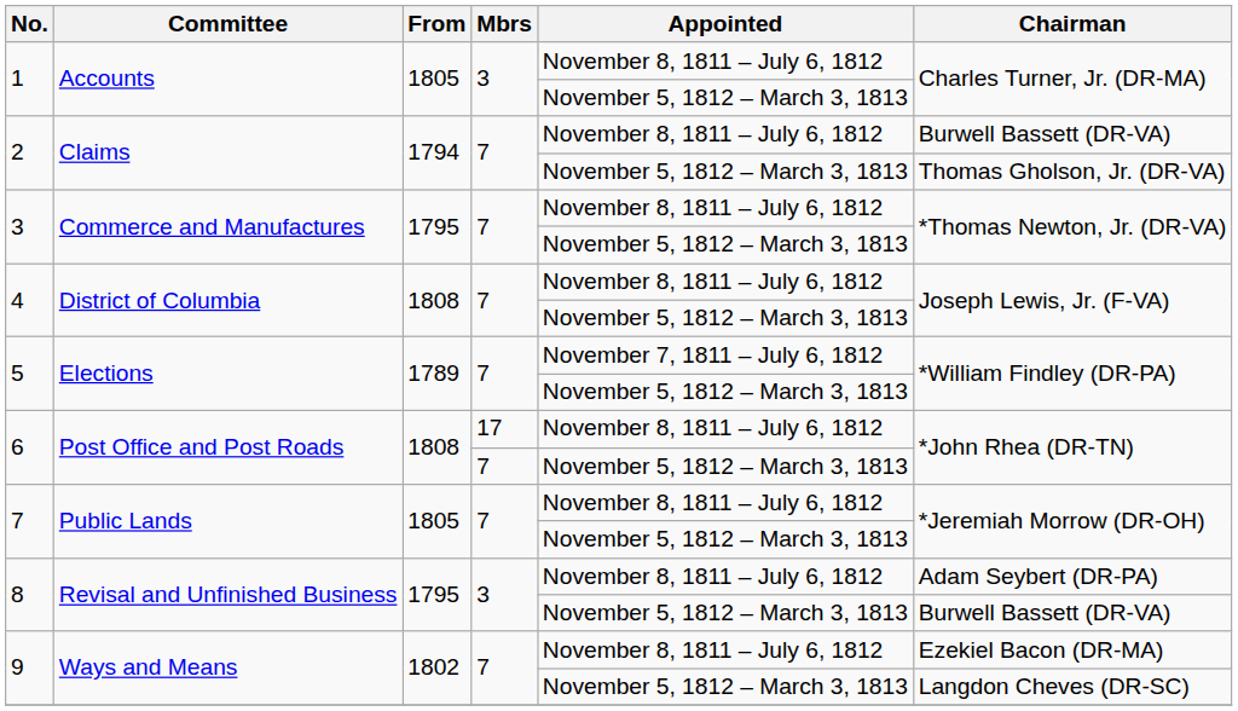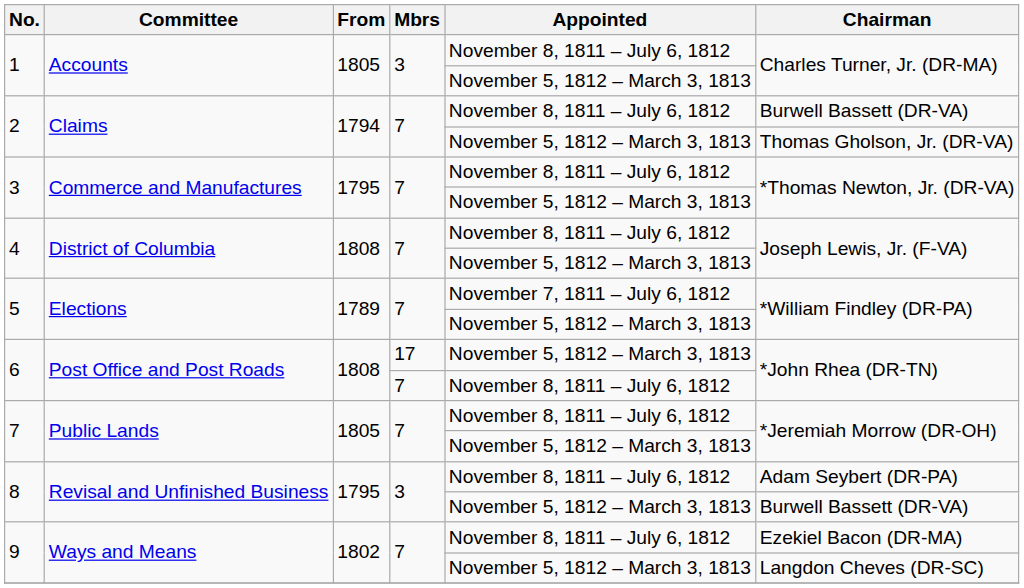6 / 17 | Appointed: November 8, 1811 – July 6, 1812 -> November 5, 1812 – March 3, 1813
6 / 7 | Appointed: November 5, 1812 – March 3, 1813 -> November 8, 1811 – July 6, 1812
